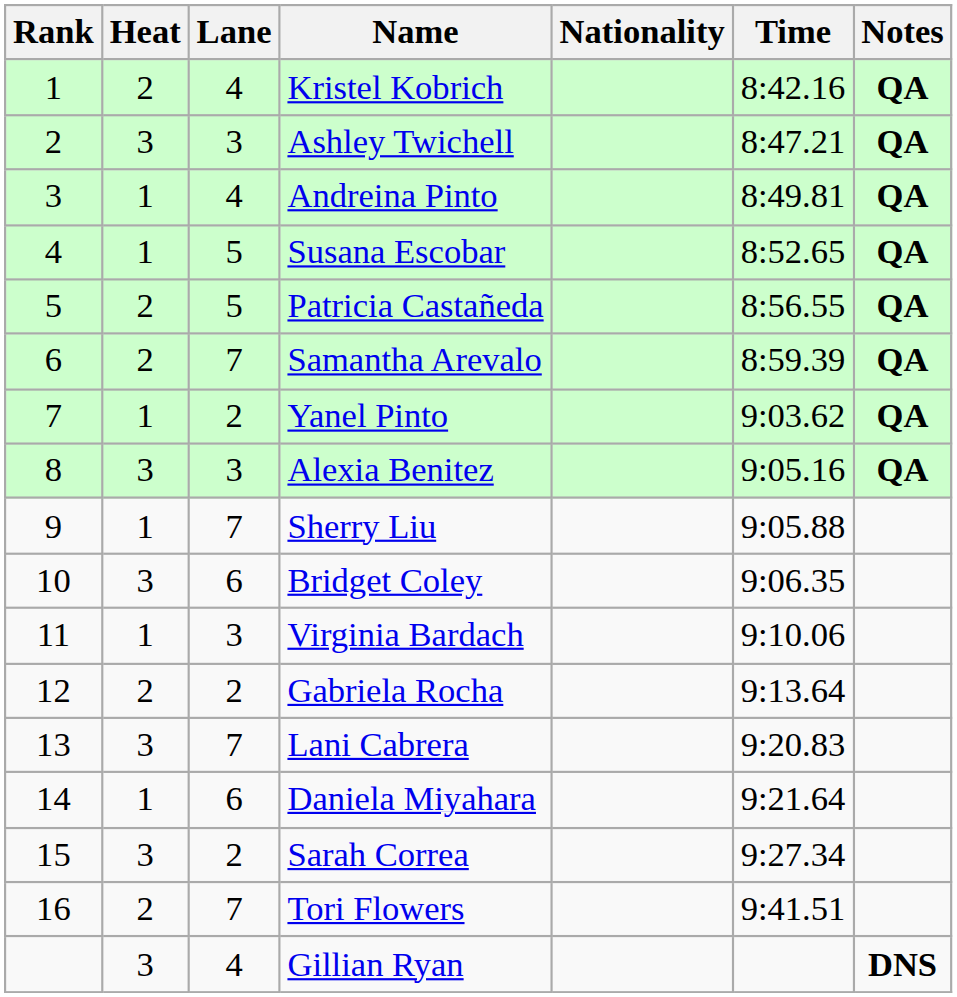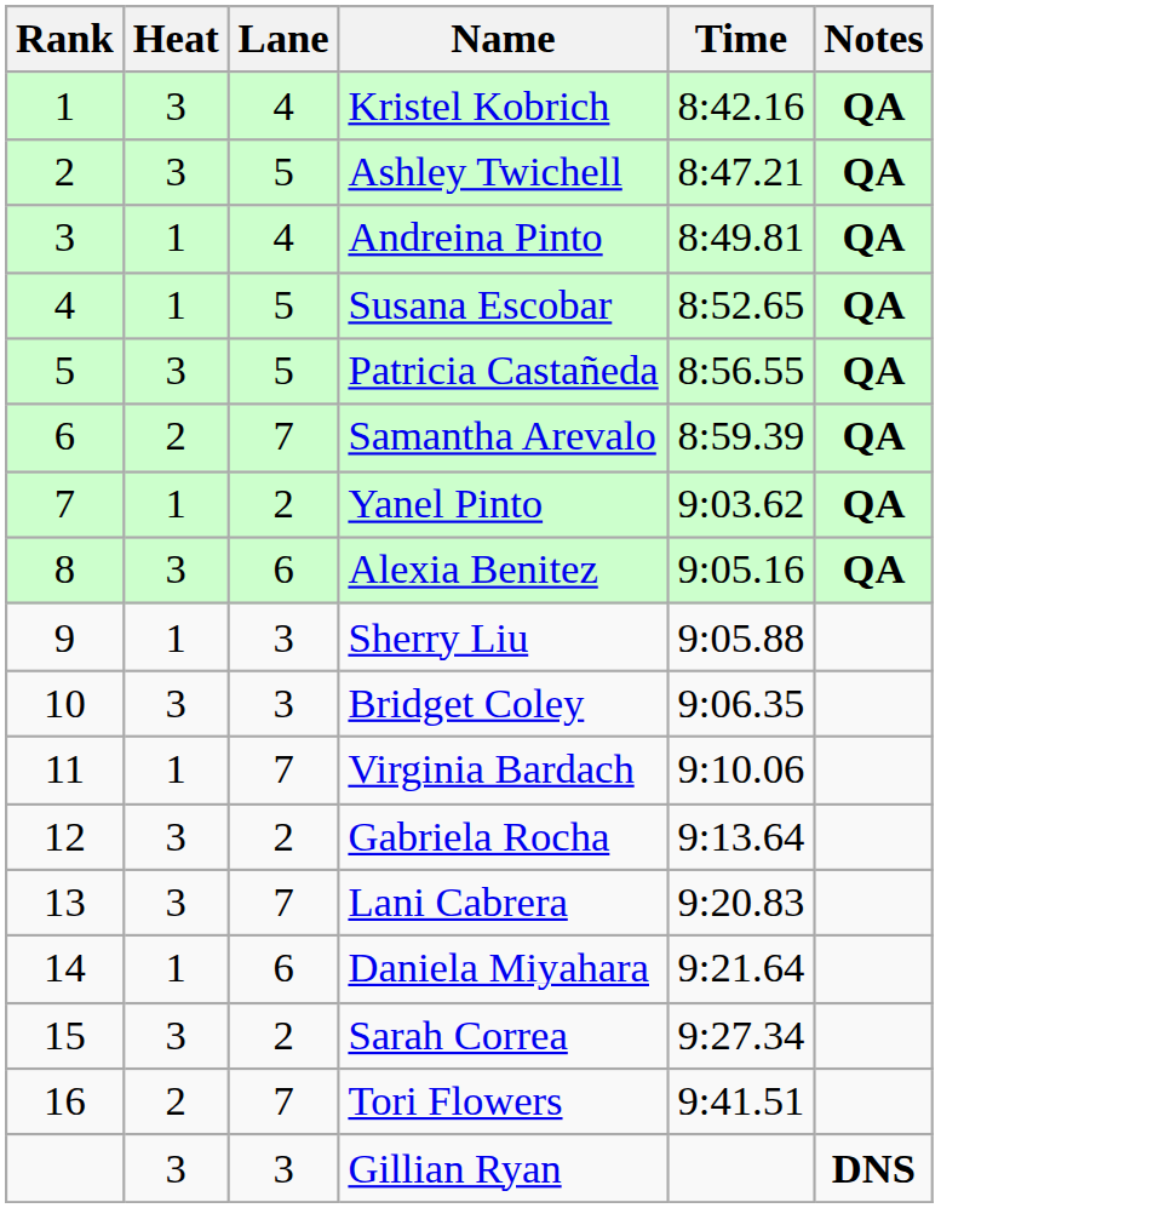- column: Nationality
Kristel Kobrich | Heat: 2 -> 3
Ashley Twichell | Lane: 3 -> 5
Patricia Castañeda | Heat: 2 -> 3
Alexia Benitez | Lane: 3 -> 6
Sherry Liu | Lane: 7 -> 3
Bridget Coley | Lane: 6 -> 3
Virginia Bardach | Lane: 3 -> 7
Gabriela Rocha | Heat: 2 -> 3
Gillian Ryan | Lane: 4 -> 3
